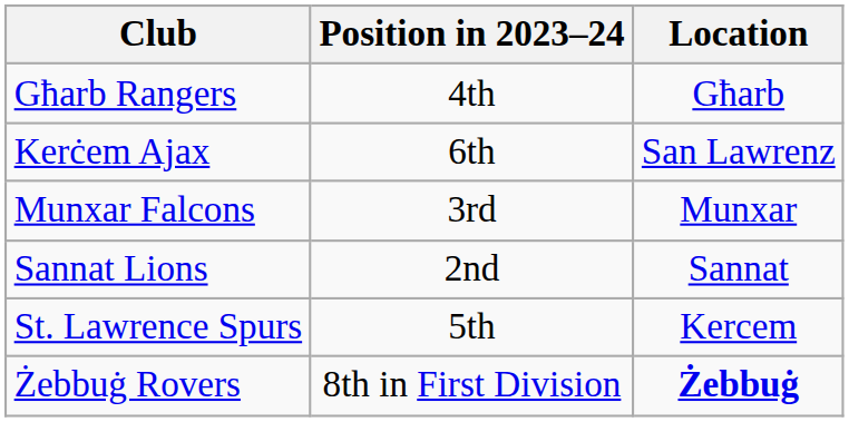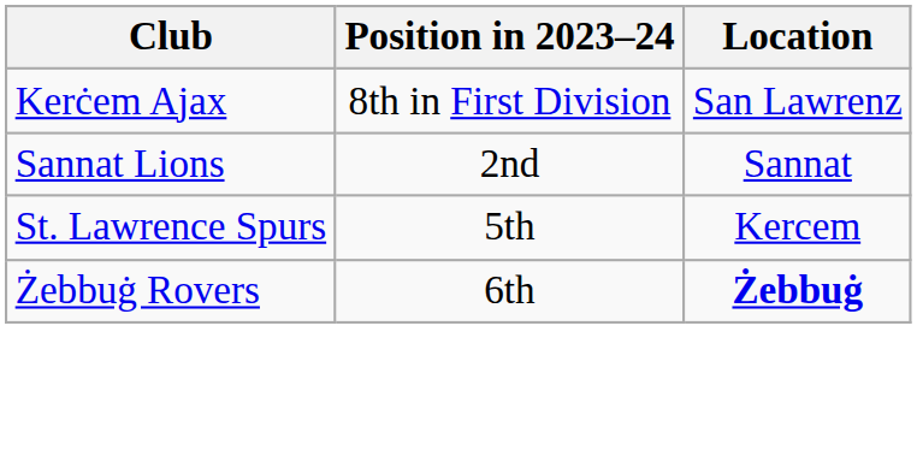- row: Għarb Rangers | 4th | Għarb
Kerċem Ajax | Position in 2023–24: 6th -> 8th in First Division
- row: Munxar Falcons | 3rd | Munxar
Żebbuġ Rovers | Position in 2023–24: 8th in First Division -> 6th
